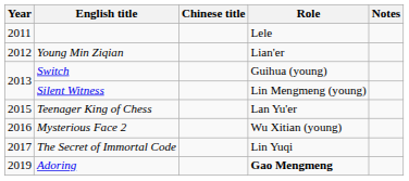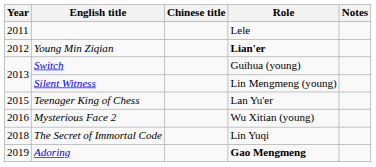Young Min Ziqian | Role: normal -> bold
The Secret of Immortal Code | Year: 2017 -> 2018
